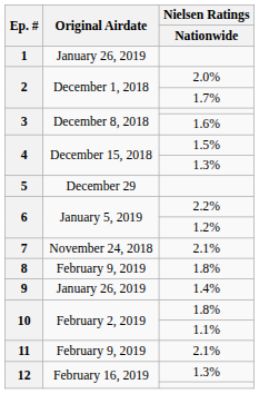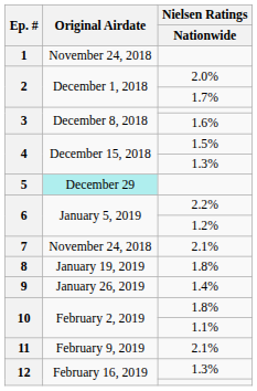1 | Original Airdate: January 26, 2019 -> November 24, 2018
5 | Original Airdate: no background -> paleturquoise background
8 | Original Airdate: February 9, 2019 -> January 19, 2019
